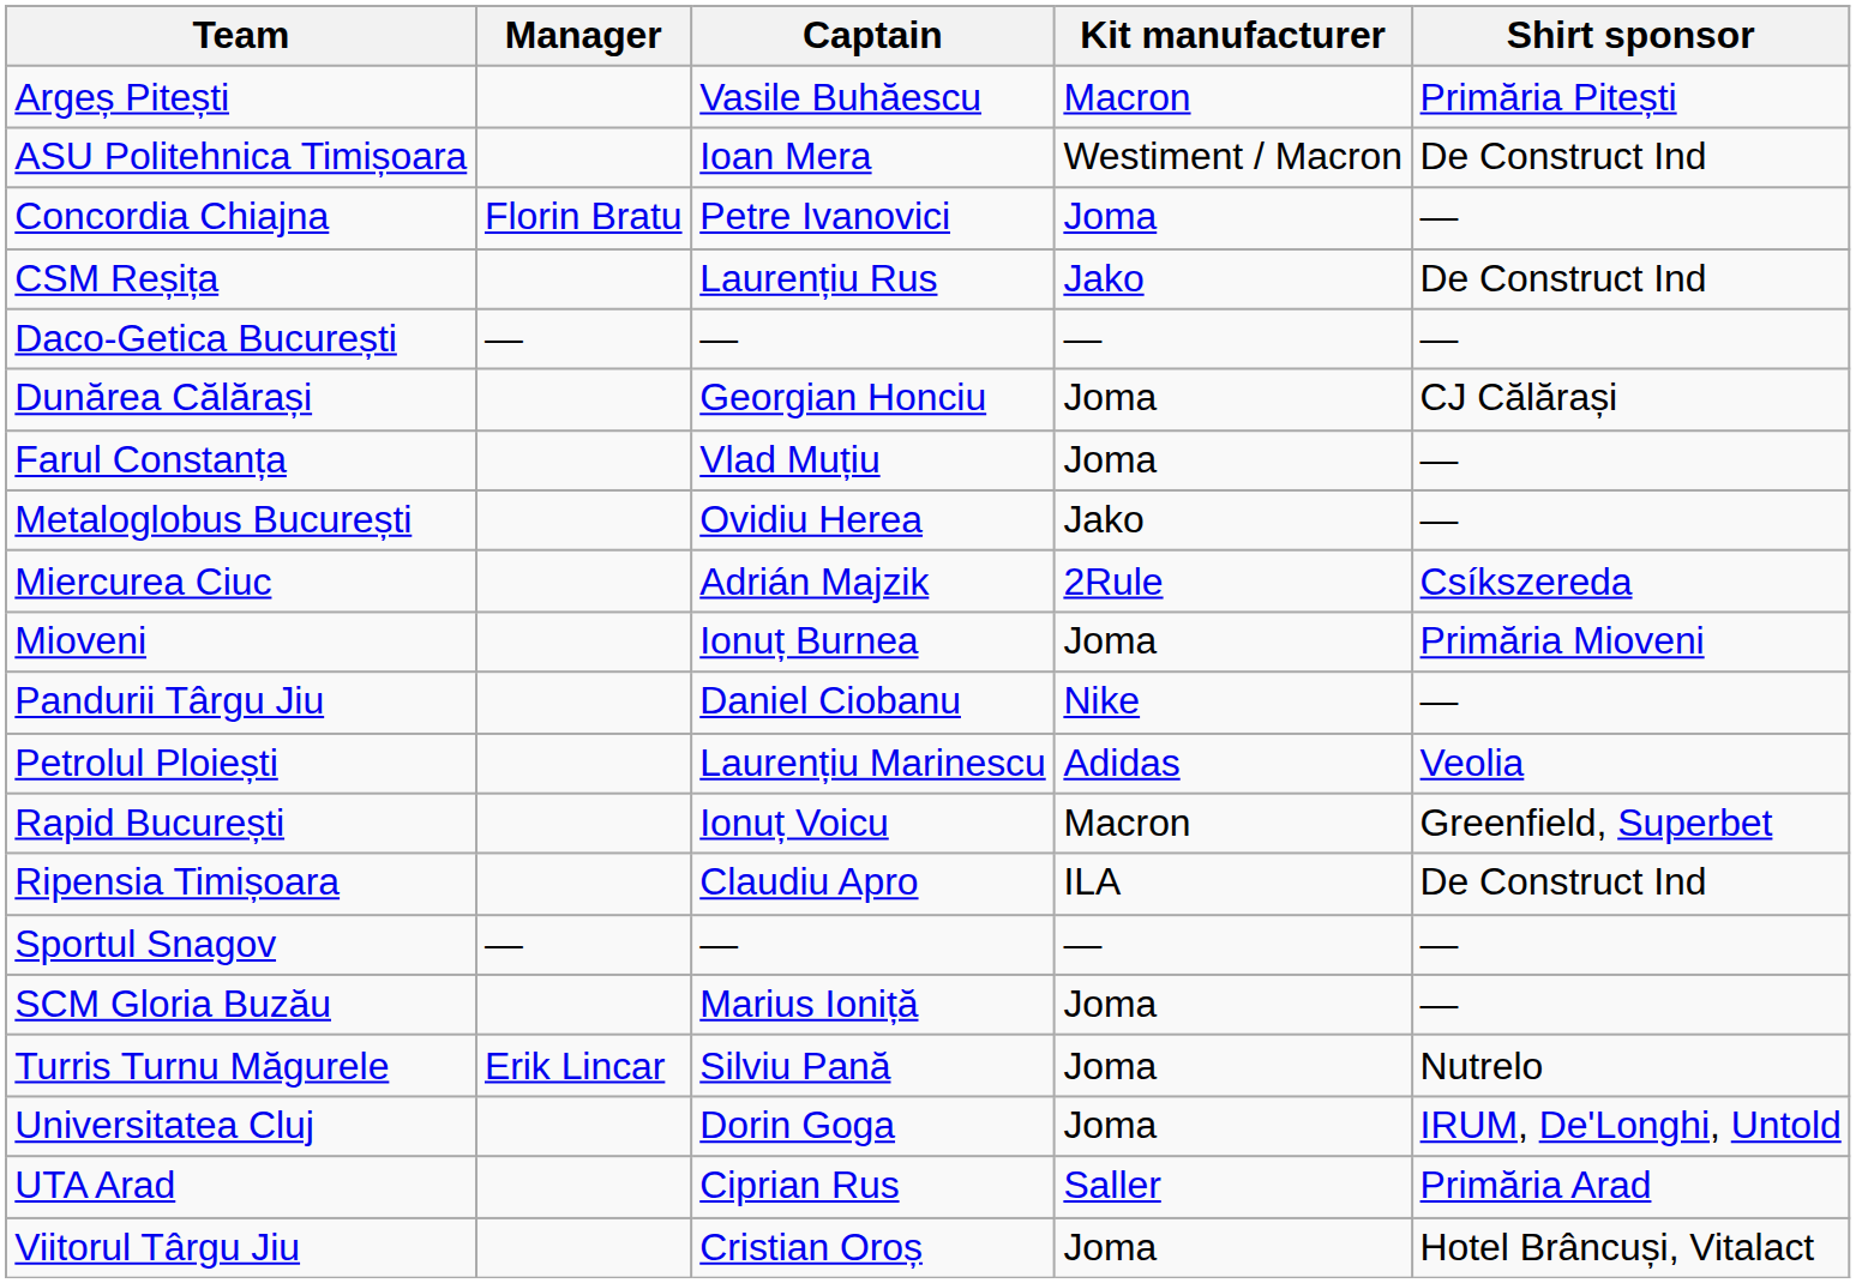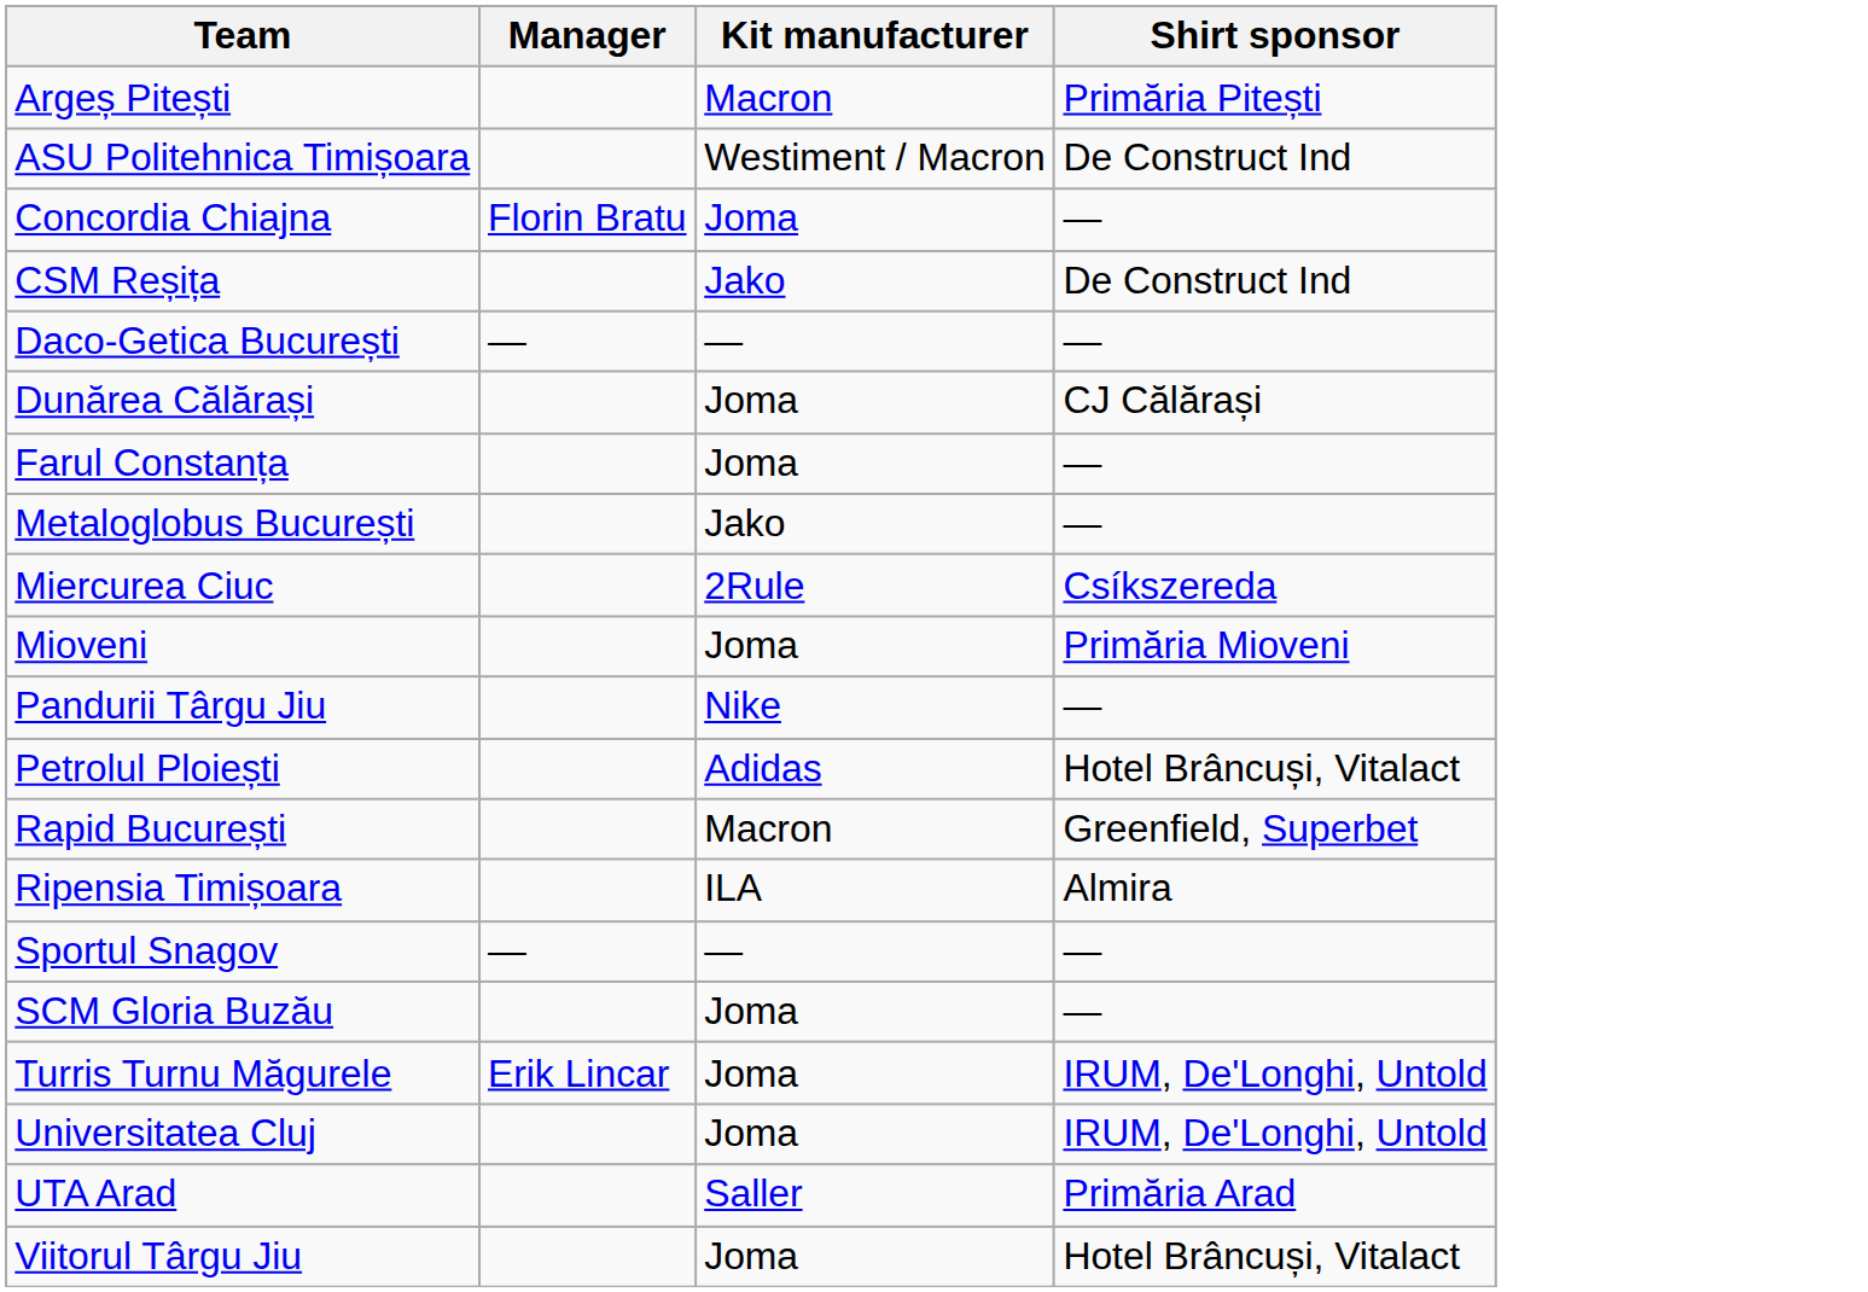- column: Captain | Vasile Buhăescu | Ioan Mera | Petre Ivanovici | Laurențiu Rus | — | Georgian Honciu | Vlad Muțiu | Ovidiu Herea | Adrián Majzik | Ionuț Burnea | Daniel Ciobanu | Laurențiu Marinescu | Ionuț Voicu | Claudiu Apro | — | Marius Ioniță | Silviu Pană | Dorin Goga | Ciprian Rus | Cristian Oroș
Petrolul Ploiești | Shirt sponsor: Veolia -> Hotel Brâncuși, Vitalact
Ripensia Timișoara | Shirt sponsor: De Construct Ind -> Almira
Turris Turnu Măgurele | Shirt sponsor: Nutrelo -> IRUM, De'Longhi, Untold
